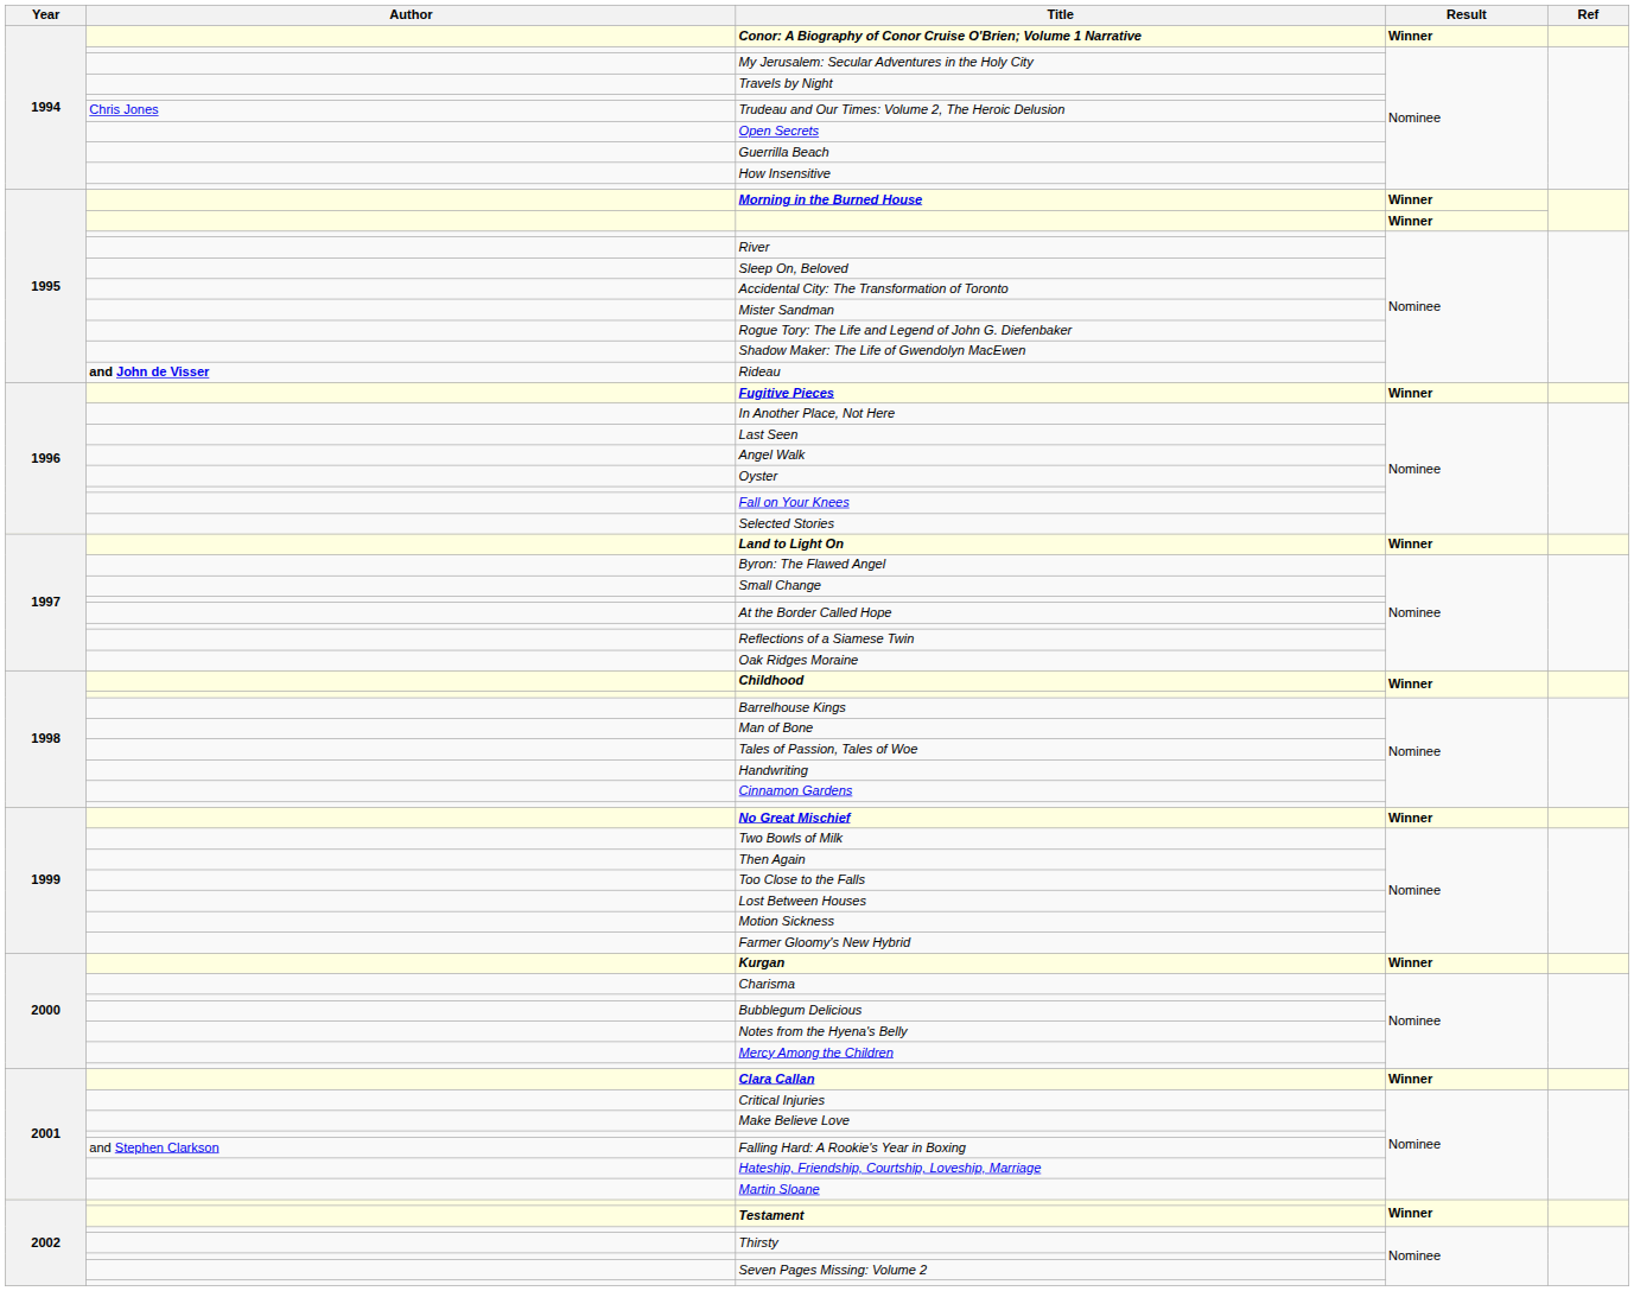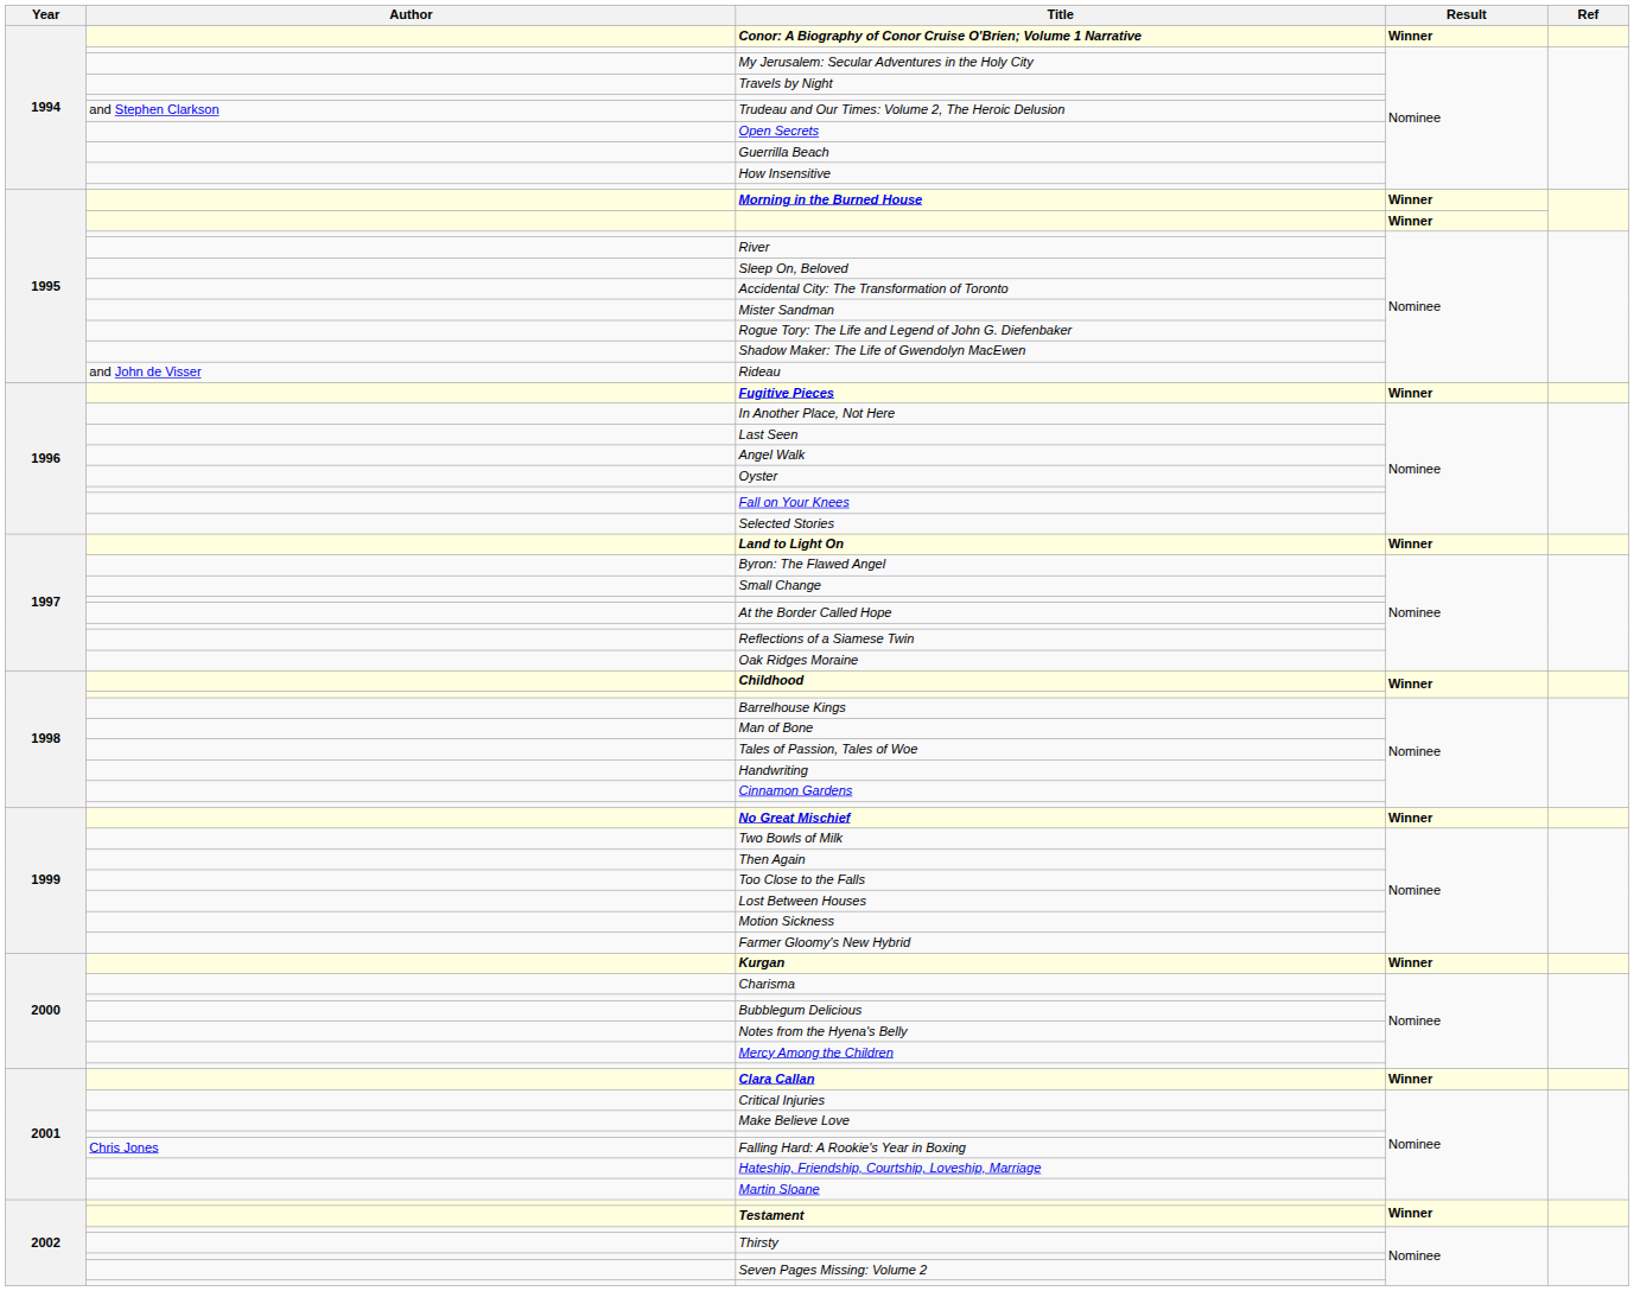Trudeau and Our Times: Volume 2, The Heroic Delusion | Author: Chris Jones -> and Stephen Clarkson
Rideau | Author: bold -> normal
Falling Hard: A Rookie's Year in Boxing | Author: and Stephen Clarkson -> Chris Jones
